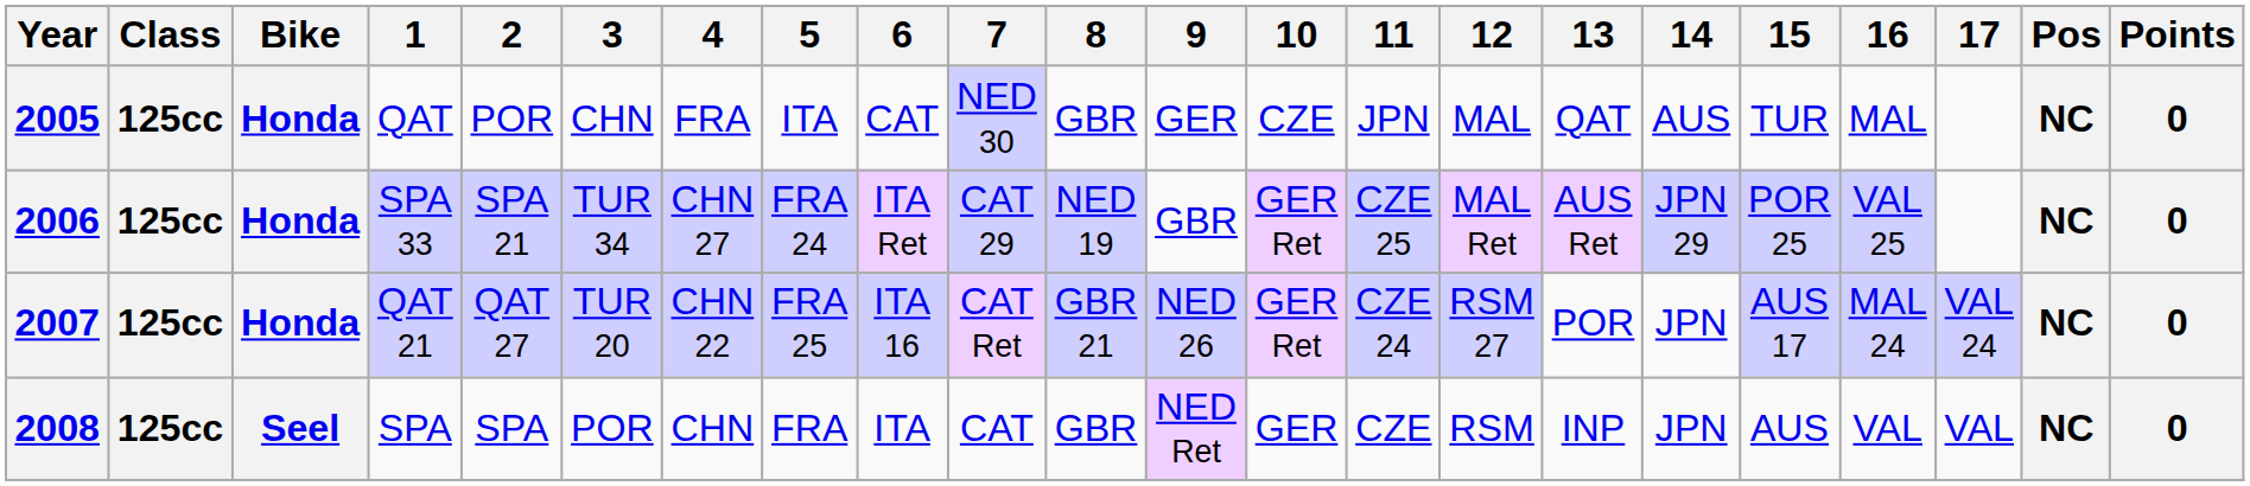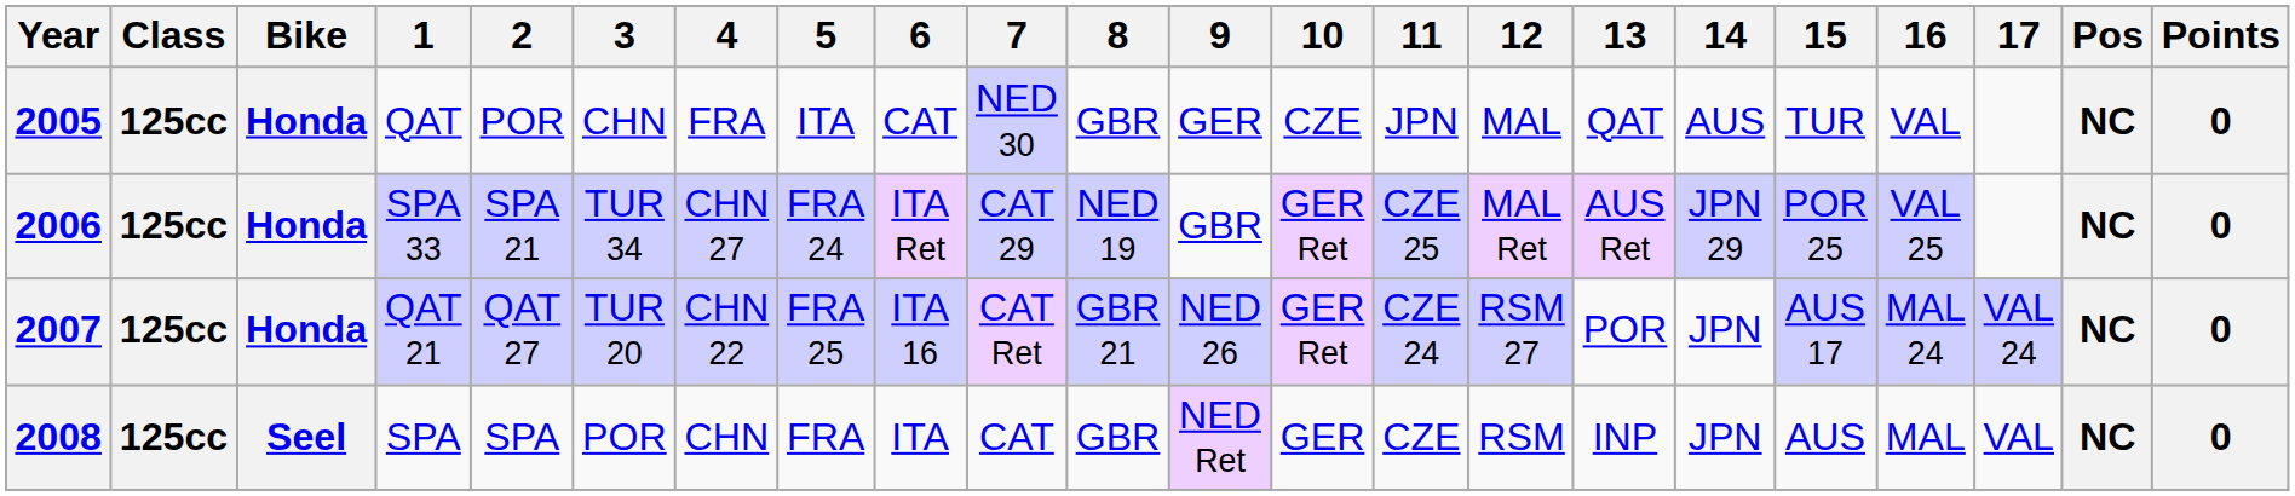2005 | 16: MAL -> VAL
2008 | 16: VAL -> MAL
